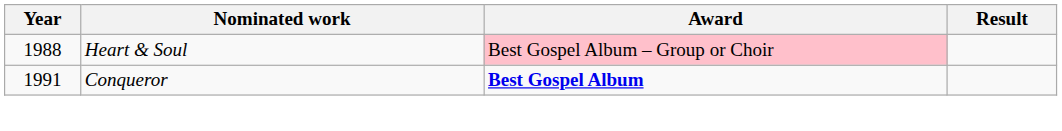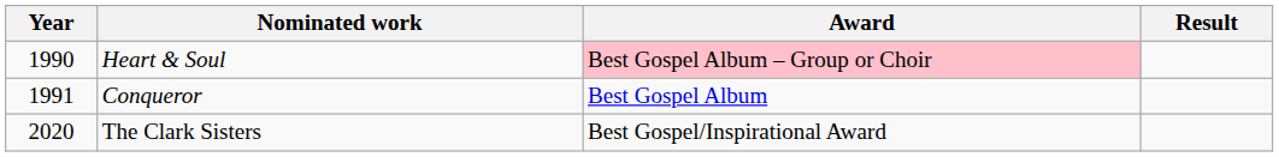Heart & Soul | Year: 1988 -> 1990
Conqueror | Award: bold -> normal
+ row: 2020 | The Clark Sisters | Best Gospel/Inspirational Award
